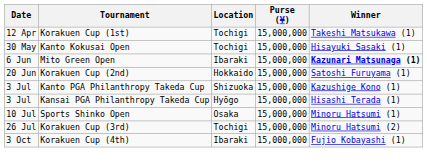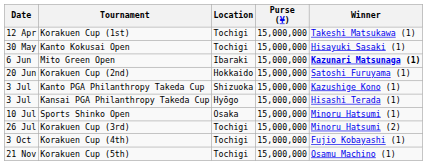Korakuen Cup (4th) | Location: Ibaraki -> Tochigi
+ row: 21 Nov | Korakuen Cup (5th) | Tochigi | 15,000,000 | Osamu Machino (1)
